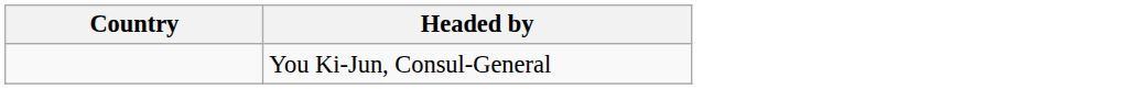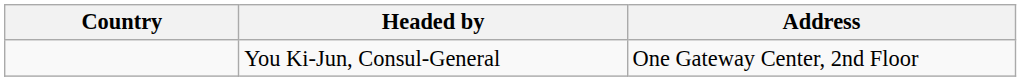+ column: Address | One Gateway Center, 2nd Floor
